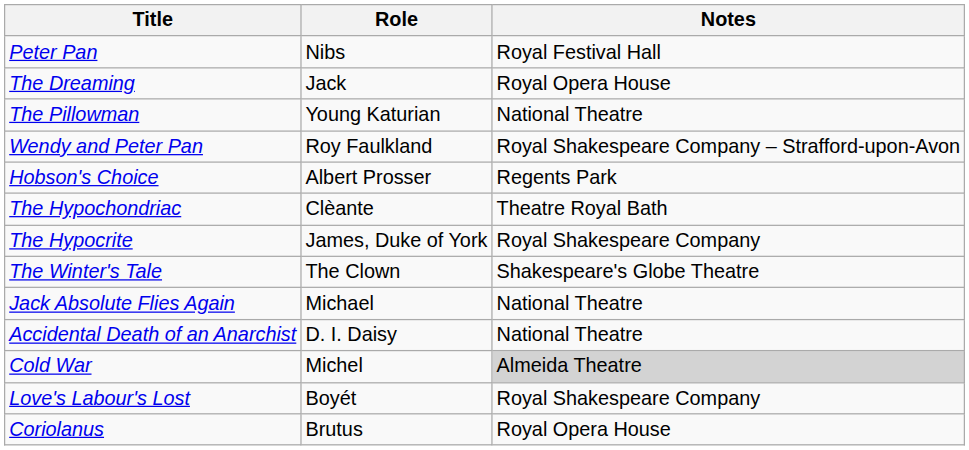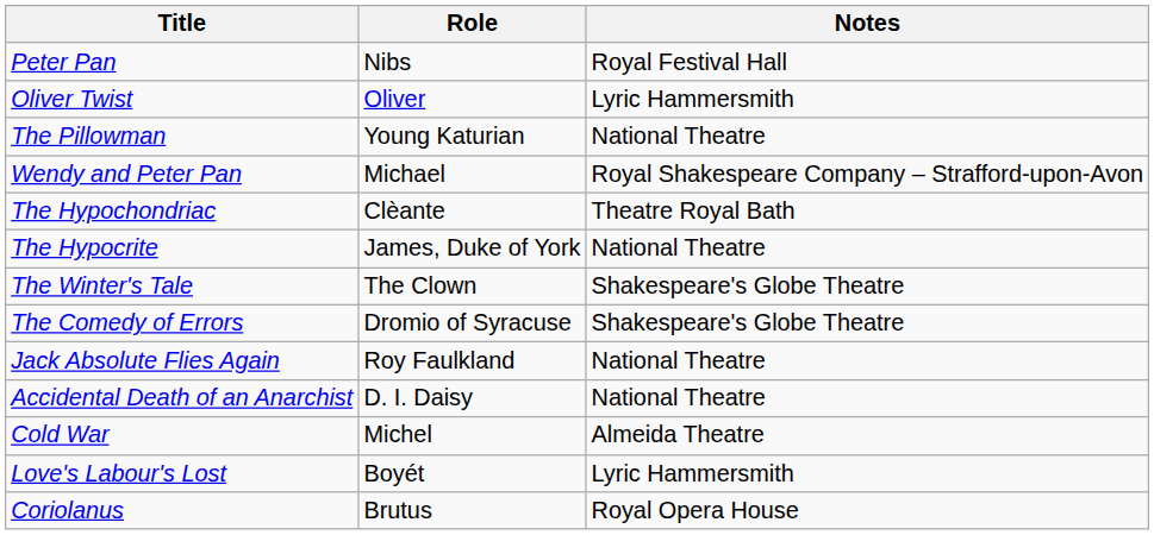- row: The Dreaming | Jack | Royal Opera House
+ row: Oliver Twist | Oliver | Lyric Hammersmith
Wendy and Peter Pan | Role: Roy Faulkland -> Michael
- row: Hobson's Choice | Albert Prosser | Regents Park
The Hypocrite | Notes: Royal Shakespeare Company -> National Theatre
+ row: The Comedy of Errors | Dromio of Syracuse | Shakespeare's Globe Theatre
Jack Absolute Flies Again | Role: Michael -> Roy Faulkland
Cold War | Notes: lightgrey background -> no background
Love's Labour's Lost | Notes: Royal Shakespeare Company -> Lyric Hammersmith
